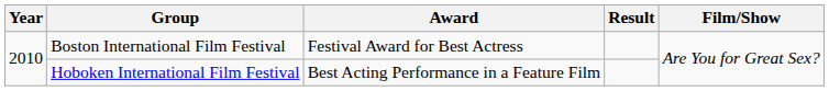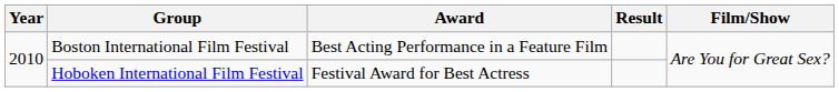Boston International Film Festival | Award: Festival Award for Best Actress -> Best Acting Performance in a Feature Film
Hoboken International Film Festival | Award: Best Acting Performance in a Feature Film -> Festival Award for Best Actress
